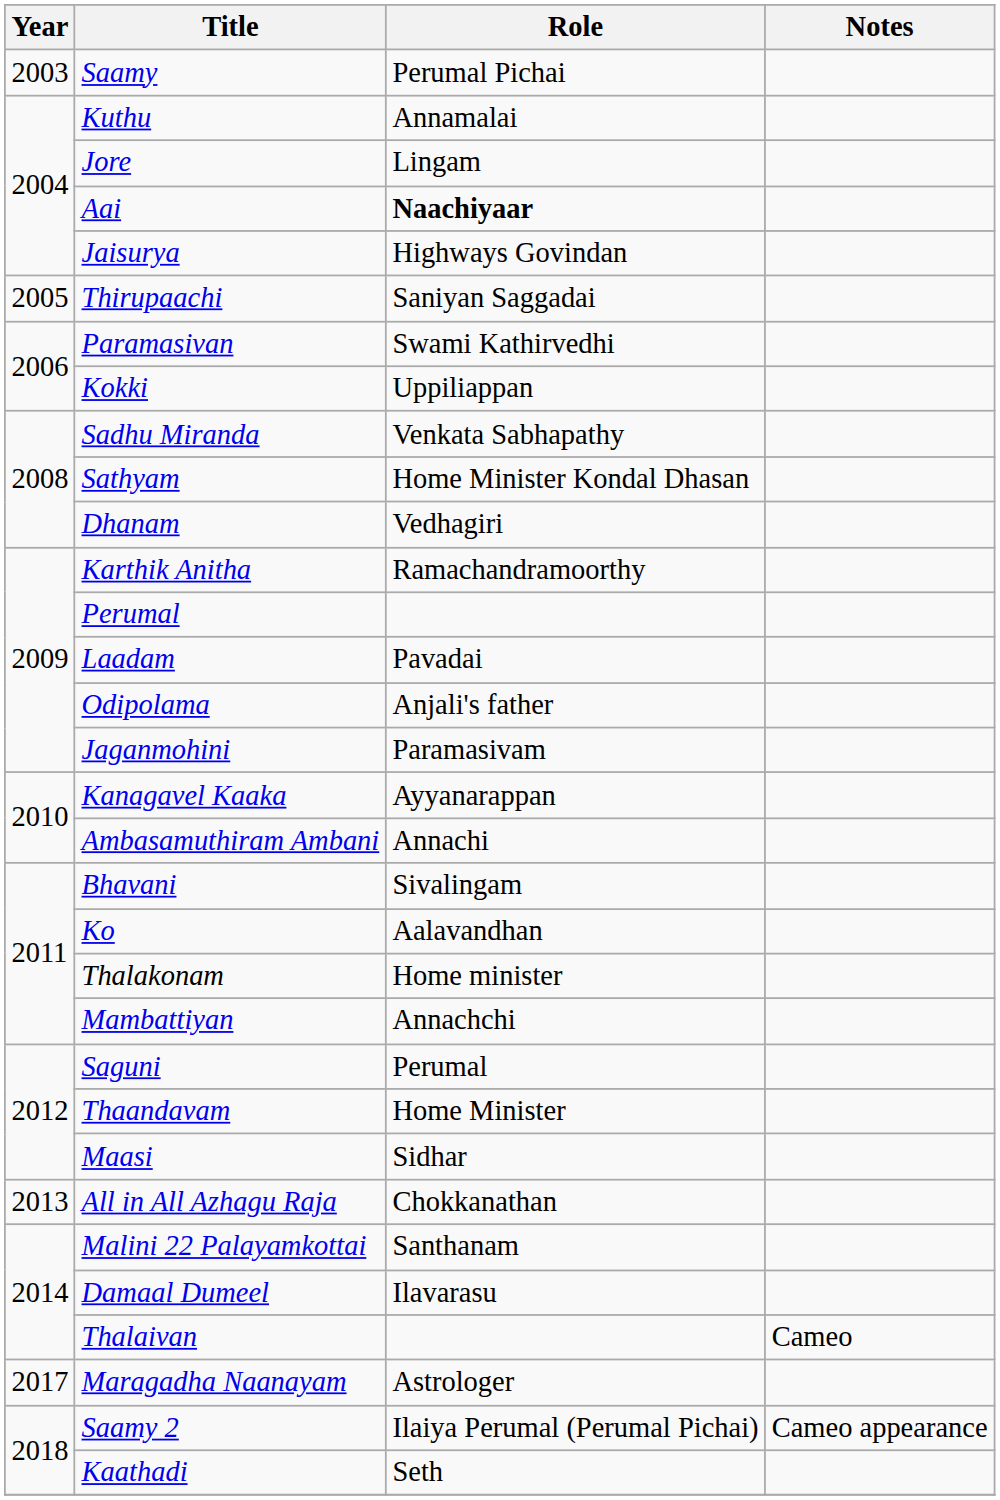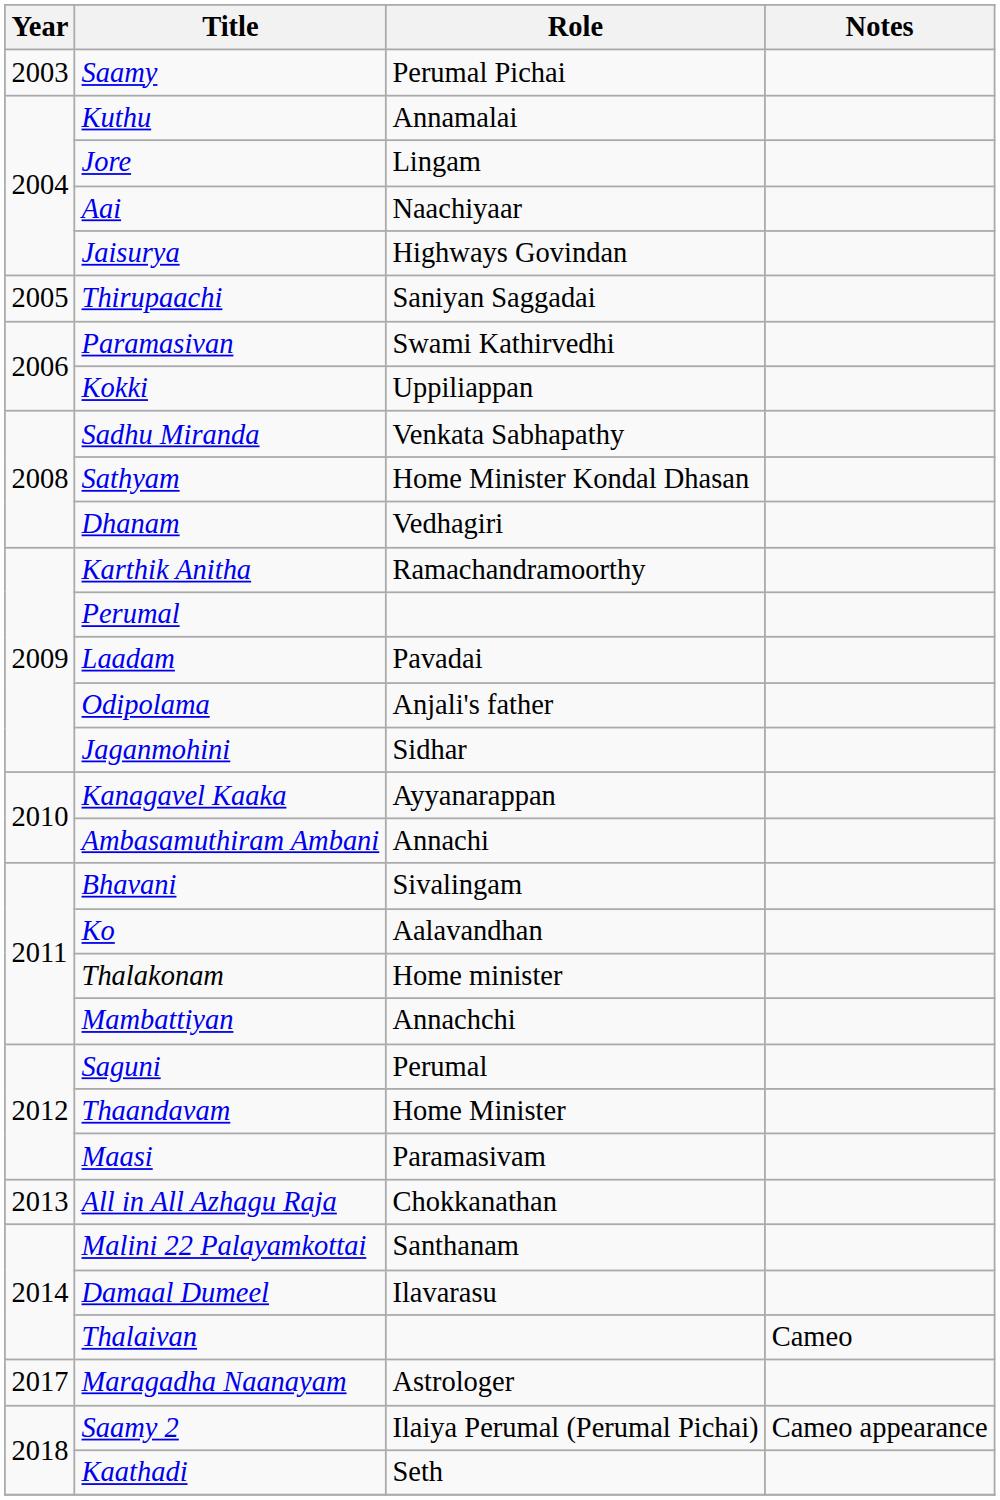Aai | Role: bold -> normal
Jaganmohini | Role: Paramasivam -> Sidhar
Maasi | Role: Sidhar -> Paramasivam
